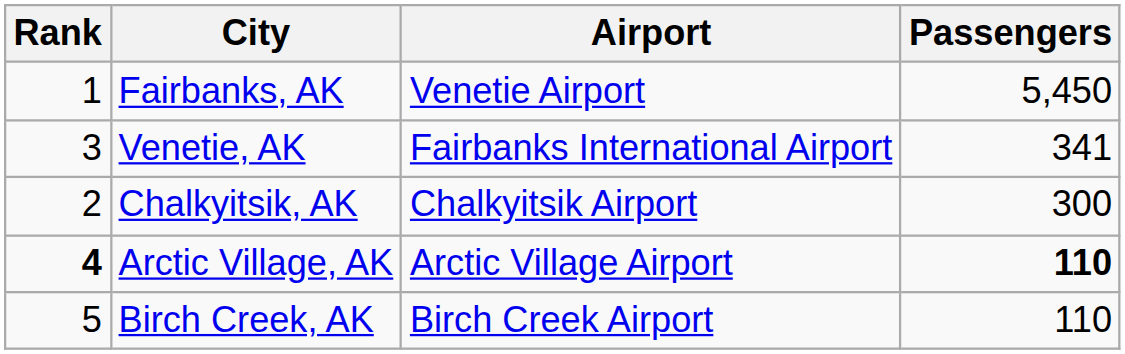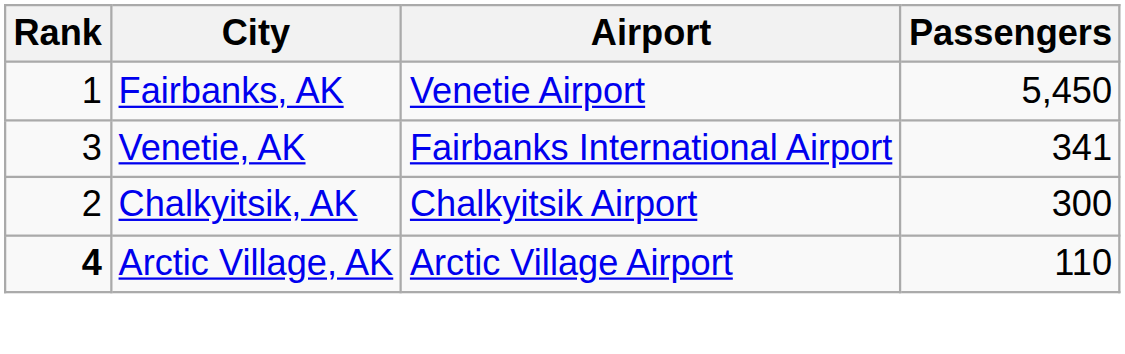Arctic Village, AK | Passengers: bold -> normal
- row: 5 | Birch Creek, AK | Birch Creek Airport | 110
